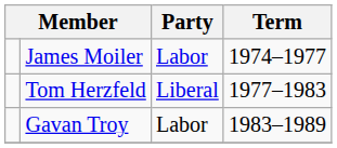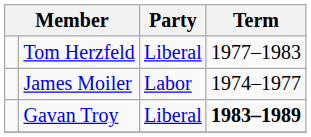rows swapped: James Moiler <-> Tom Herzfeld
Gavan Troy | Party: Labor -> Liberal
Gavan Troy | Term: normal -> bold
